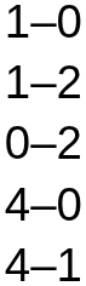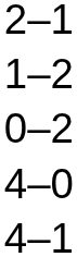- row: 1–0
+ row: 2–1
